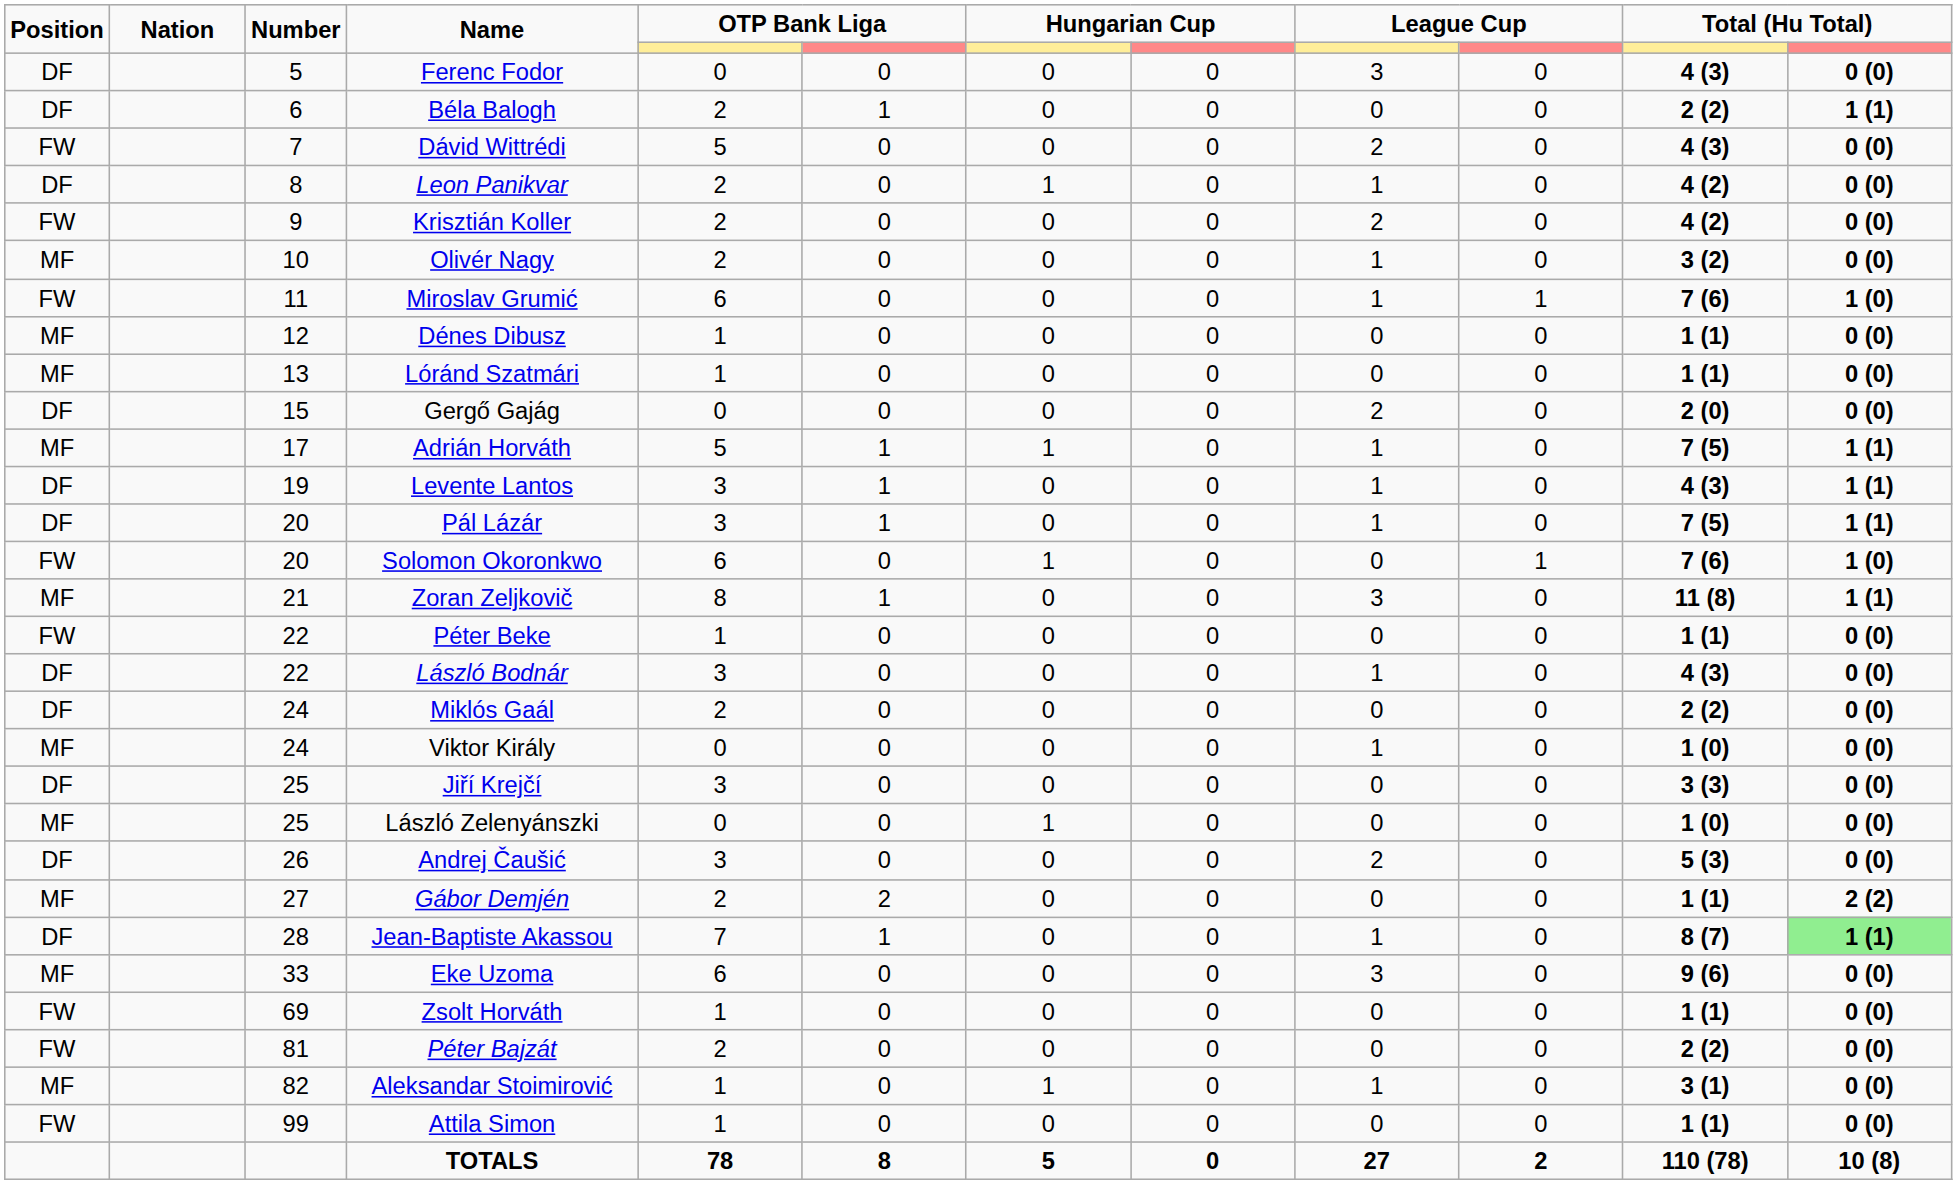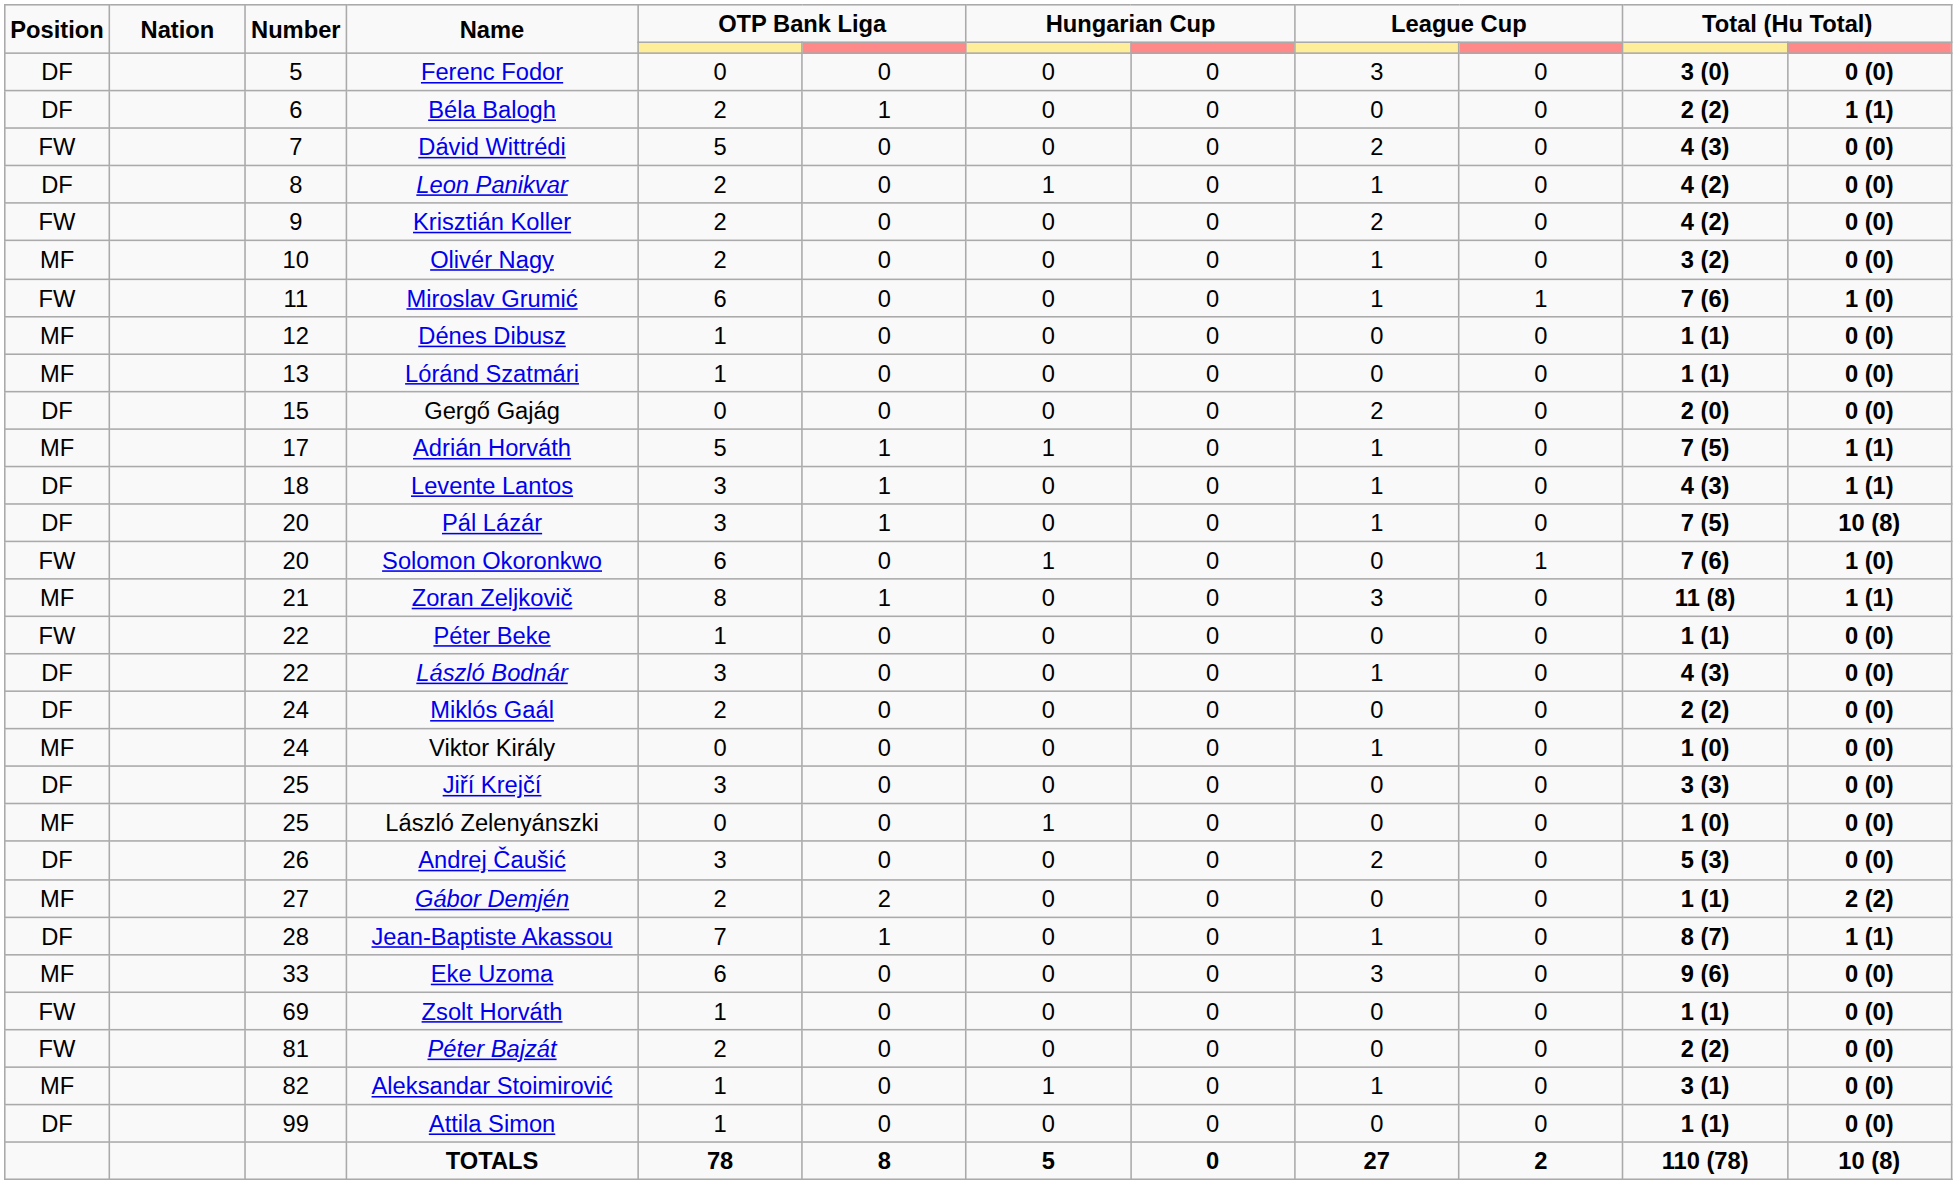Ferenc Fodor | column 11: 4 (3) -> 3 (0)
Levente Lantos | Number: 19 -> 18
Pál Lázár | column 12: 1 (1) -> 10 (8)
Jean-Baptiste Akassou | column 12: lightgreen background -> no background
Attila Simon | Position: FW -> DF
